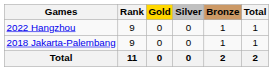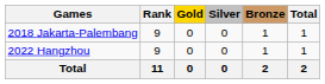rows swapped: 2018 Jakarta-Palembang <-> 2022 Hangzhou
